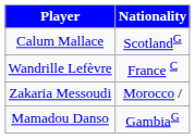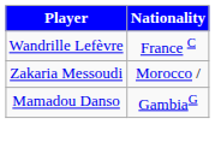- row: Calum Mallace | ScotlandG
